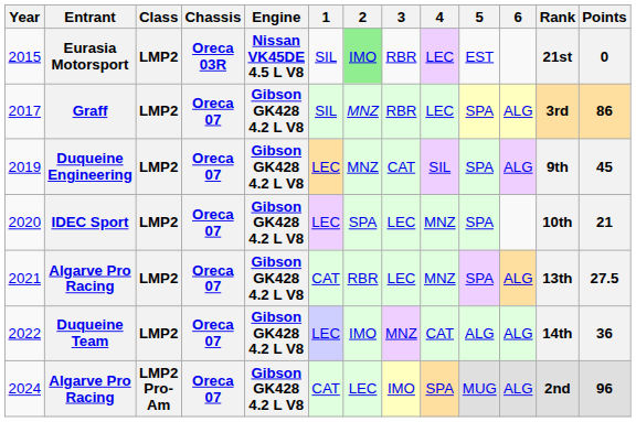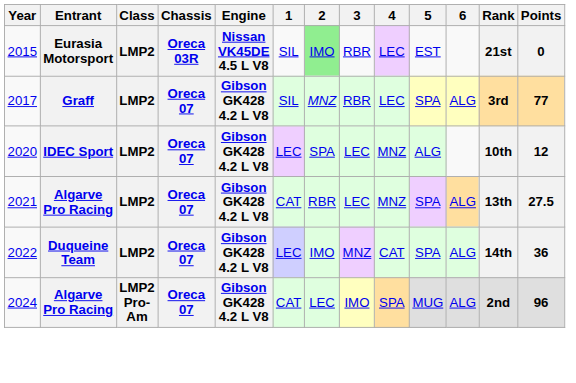2017 | Points: 86 -> 77
- row: 2019 | Duqueine Engineering | LMP2 | Oreca 07 | Gibson GK428 4.2 L V8 | LEC | MNZ | CAT | SIL | SPA | ALG | 9th | 45
2020 | 5: SPA -> ALG
2020 | Points: 21 -> 12
2022 | 5: ALG -> SPA
